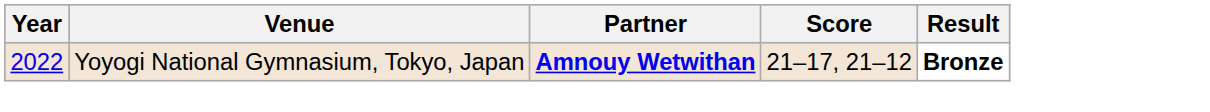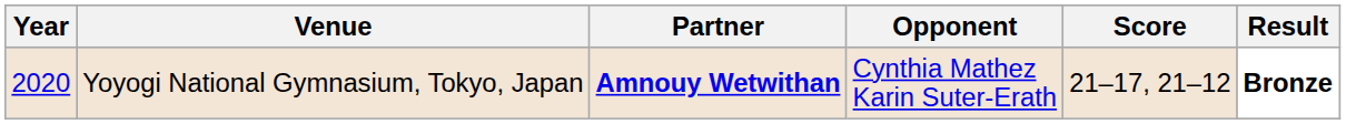+ column: Opponent | Cynthia Mathez Karin Suter-Erath
Yoyogi National Gymnasium, Tokyo, Japan | Year: 2022 -> 2020
